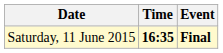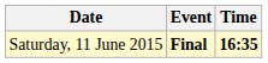columns swapped: Time <-> Event
